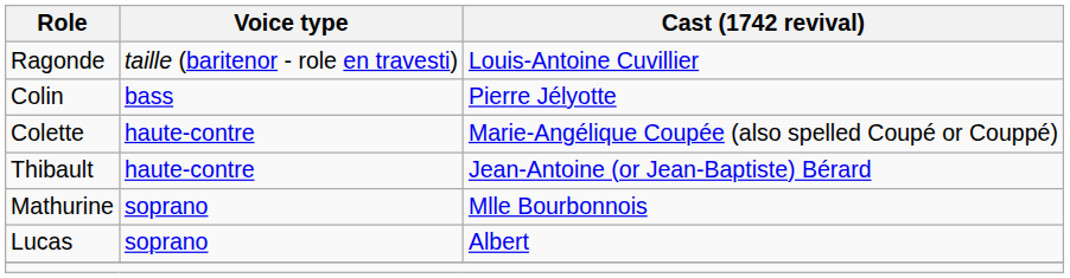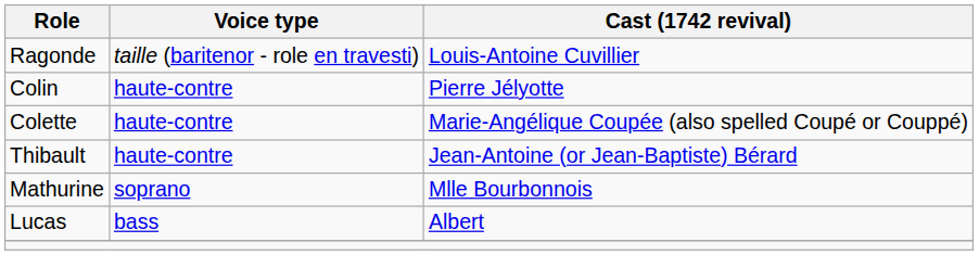Colin | Voice type: bass -> haute-contre
Lucas | Voice type: soprano -> bass
